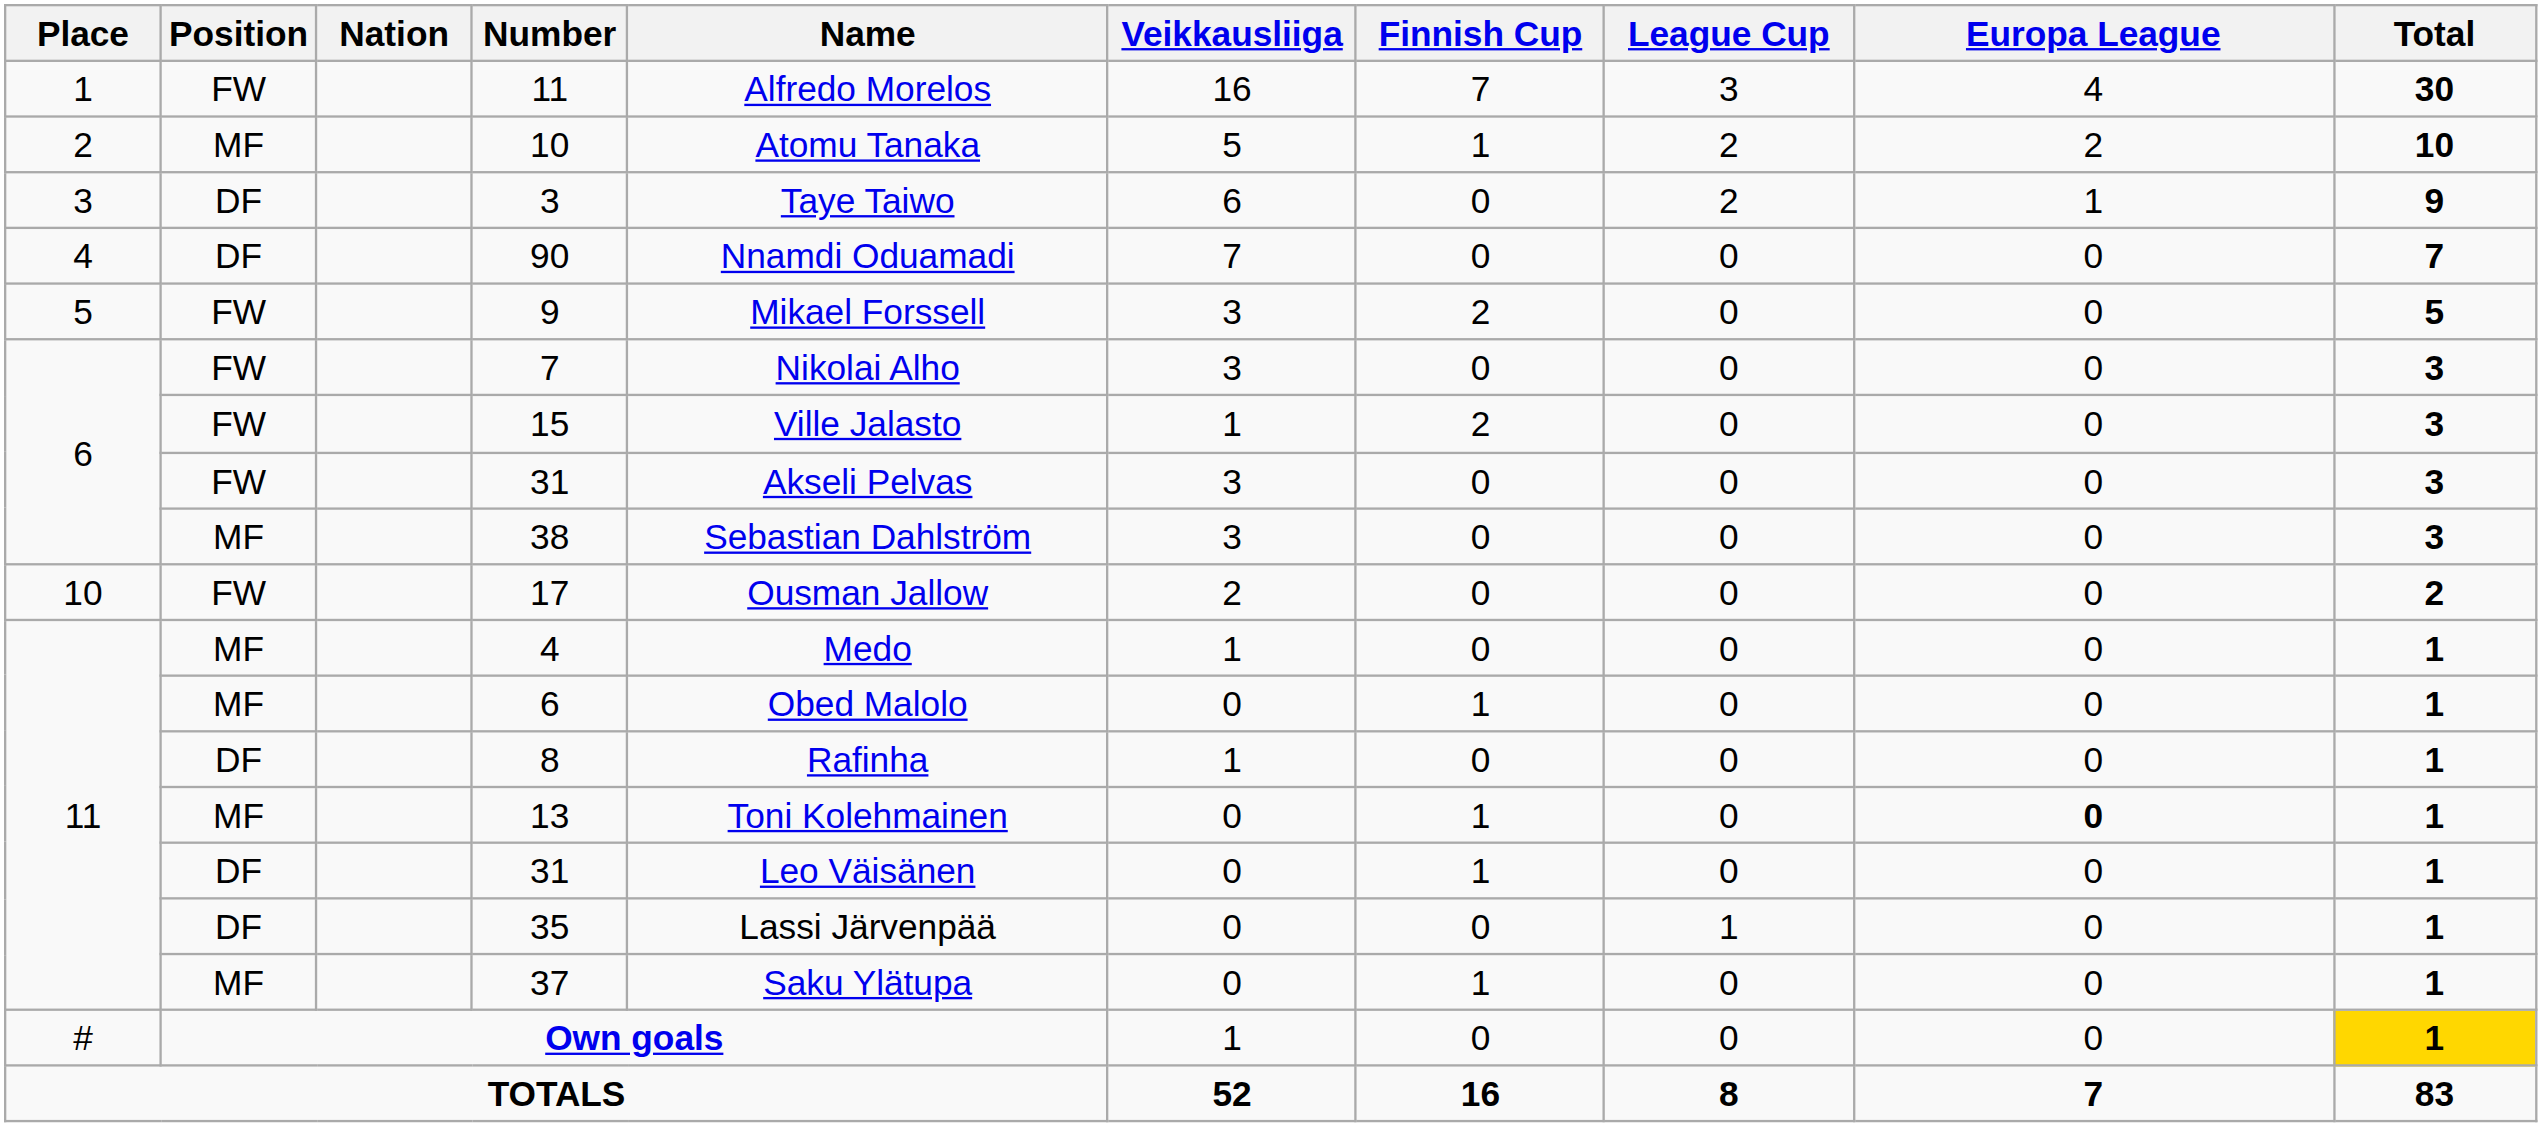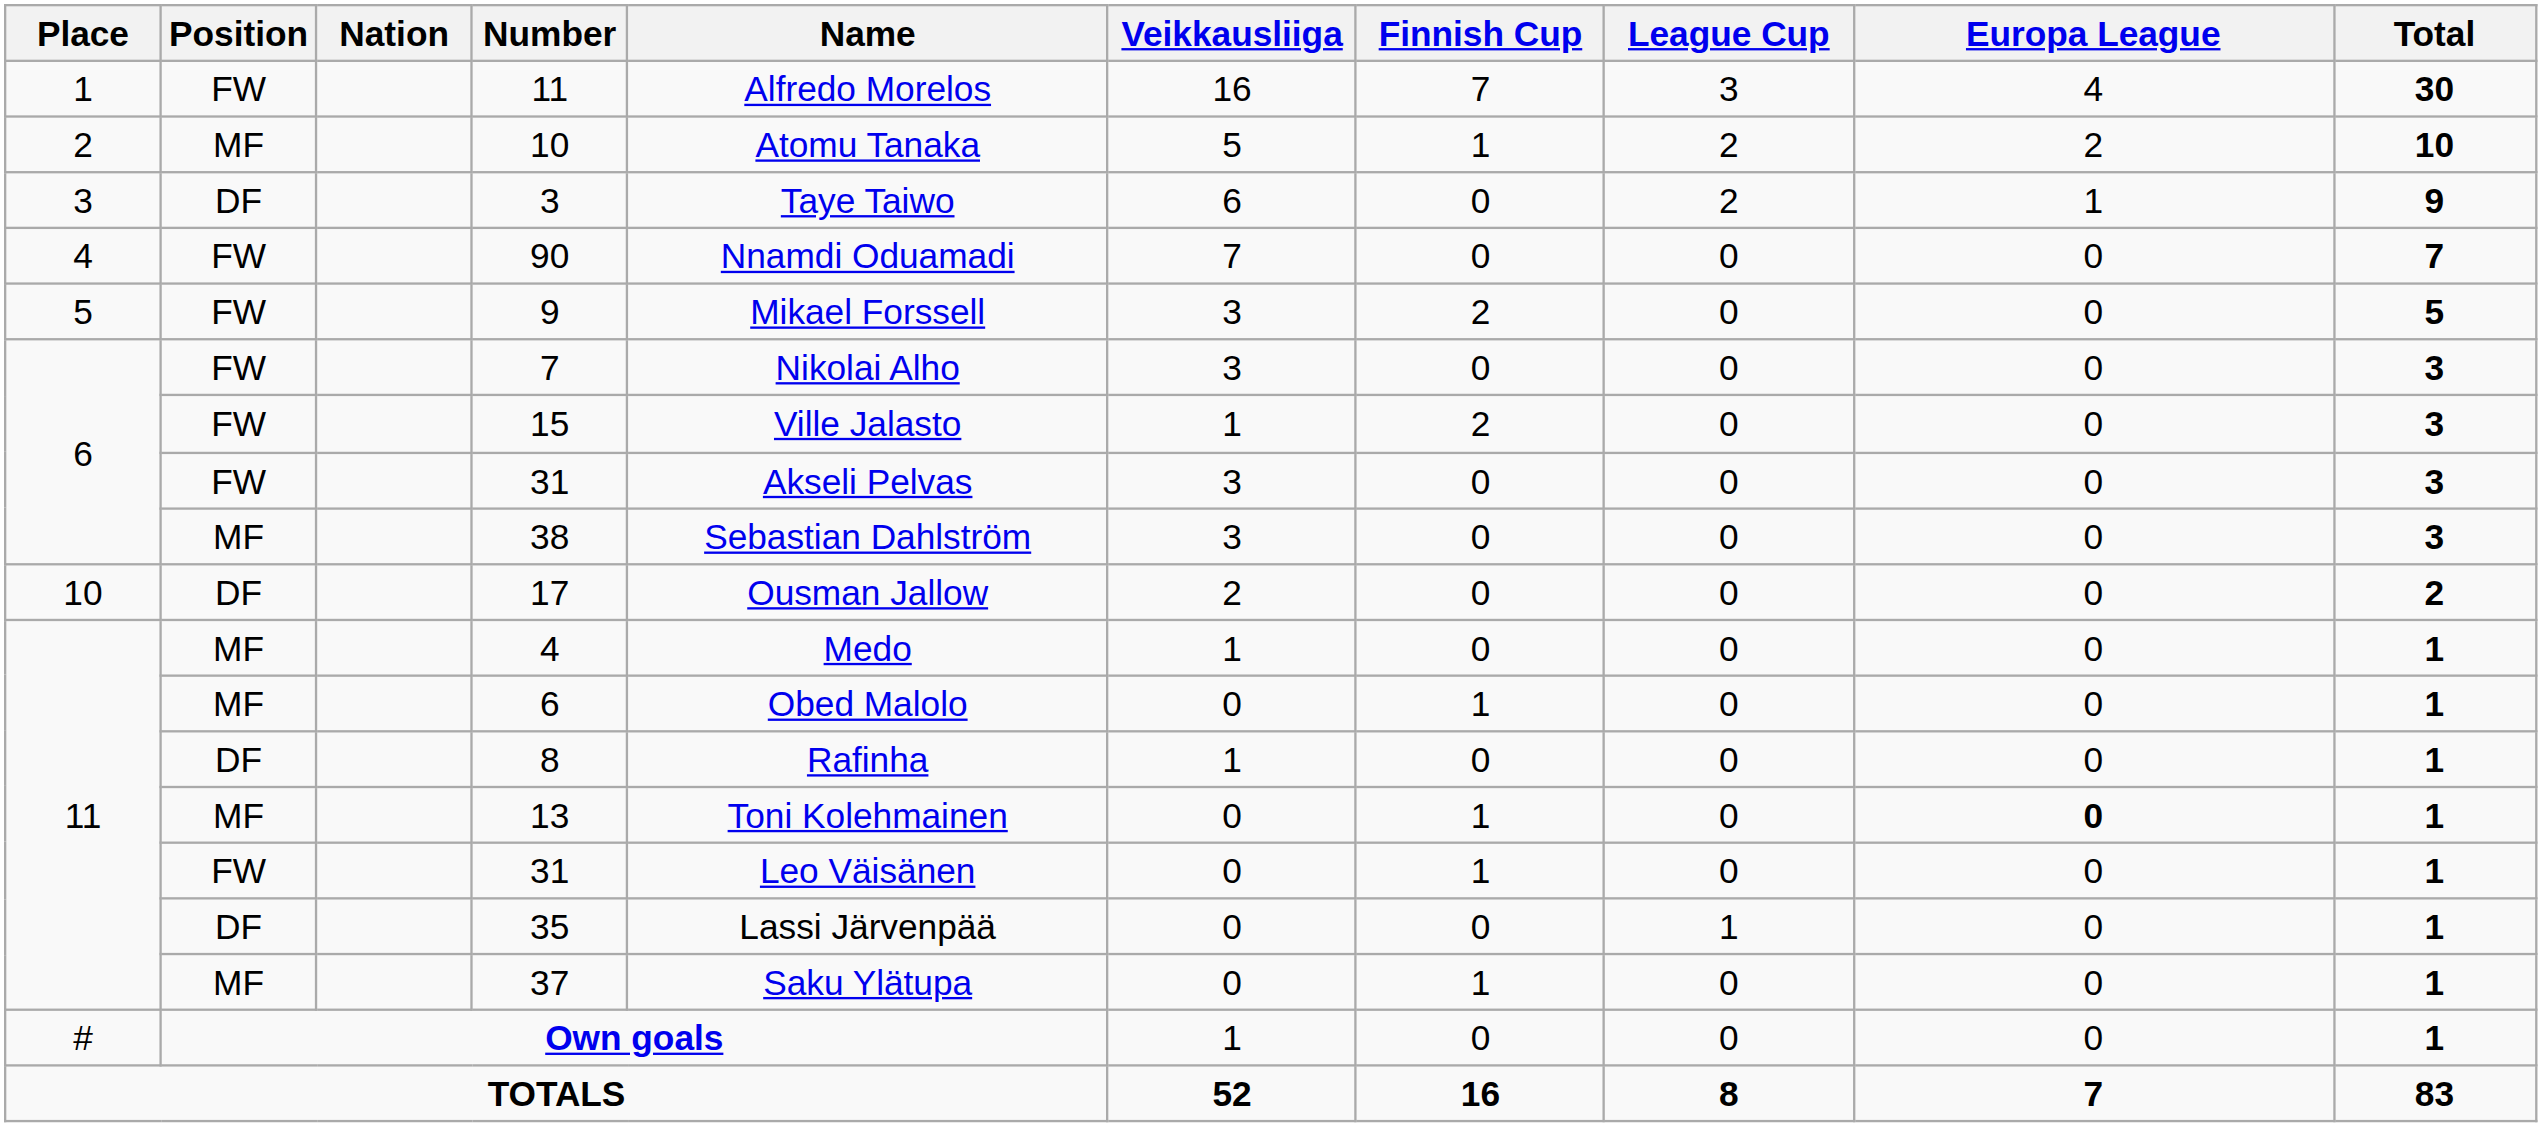90 | Position: DF -> FW
17 | Position: FW -> DF
11 / 31 | Position: DF -> FW
Own goals | Total: gold background -> no background
